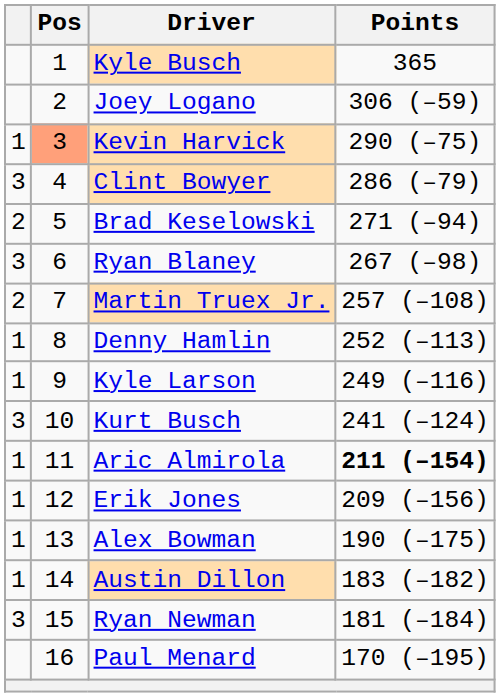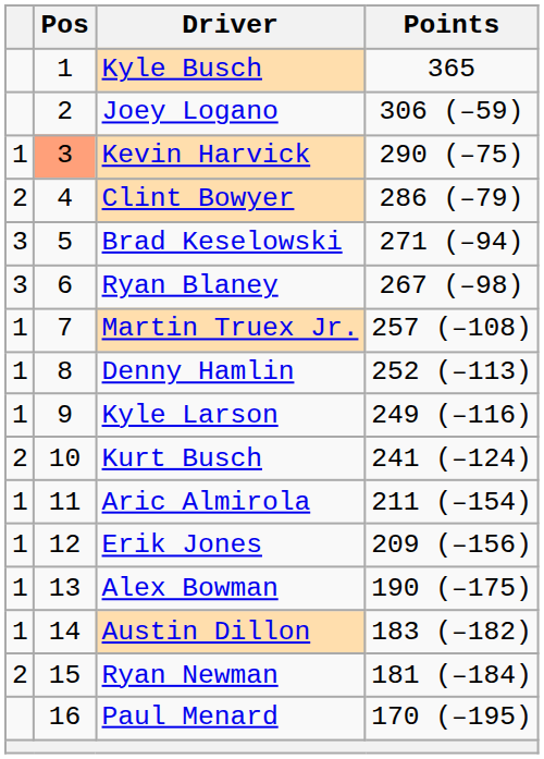Clint Bowyer | column 1: 3 -> 2
Brad Keselowski | column 1: 2 -> 3
Martin Truex Jr. | column 1: 2 -> 1
Kurt Busch | column 1: 3 -> 2
Aric Almirola | Points: bold -> normal
Ryan Newman | column 1: 3 -> 2
